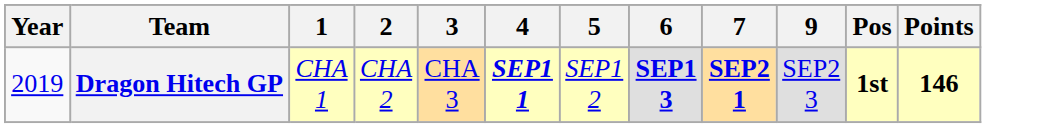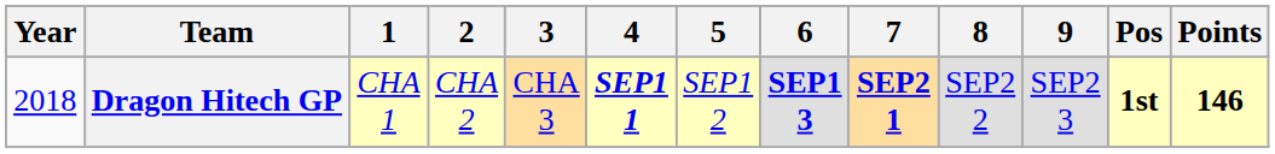+ column: 8 | SEP2 2
Dragon Hitech GP | Year: 2019 -> 2018
